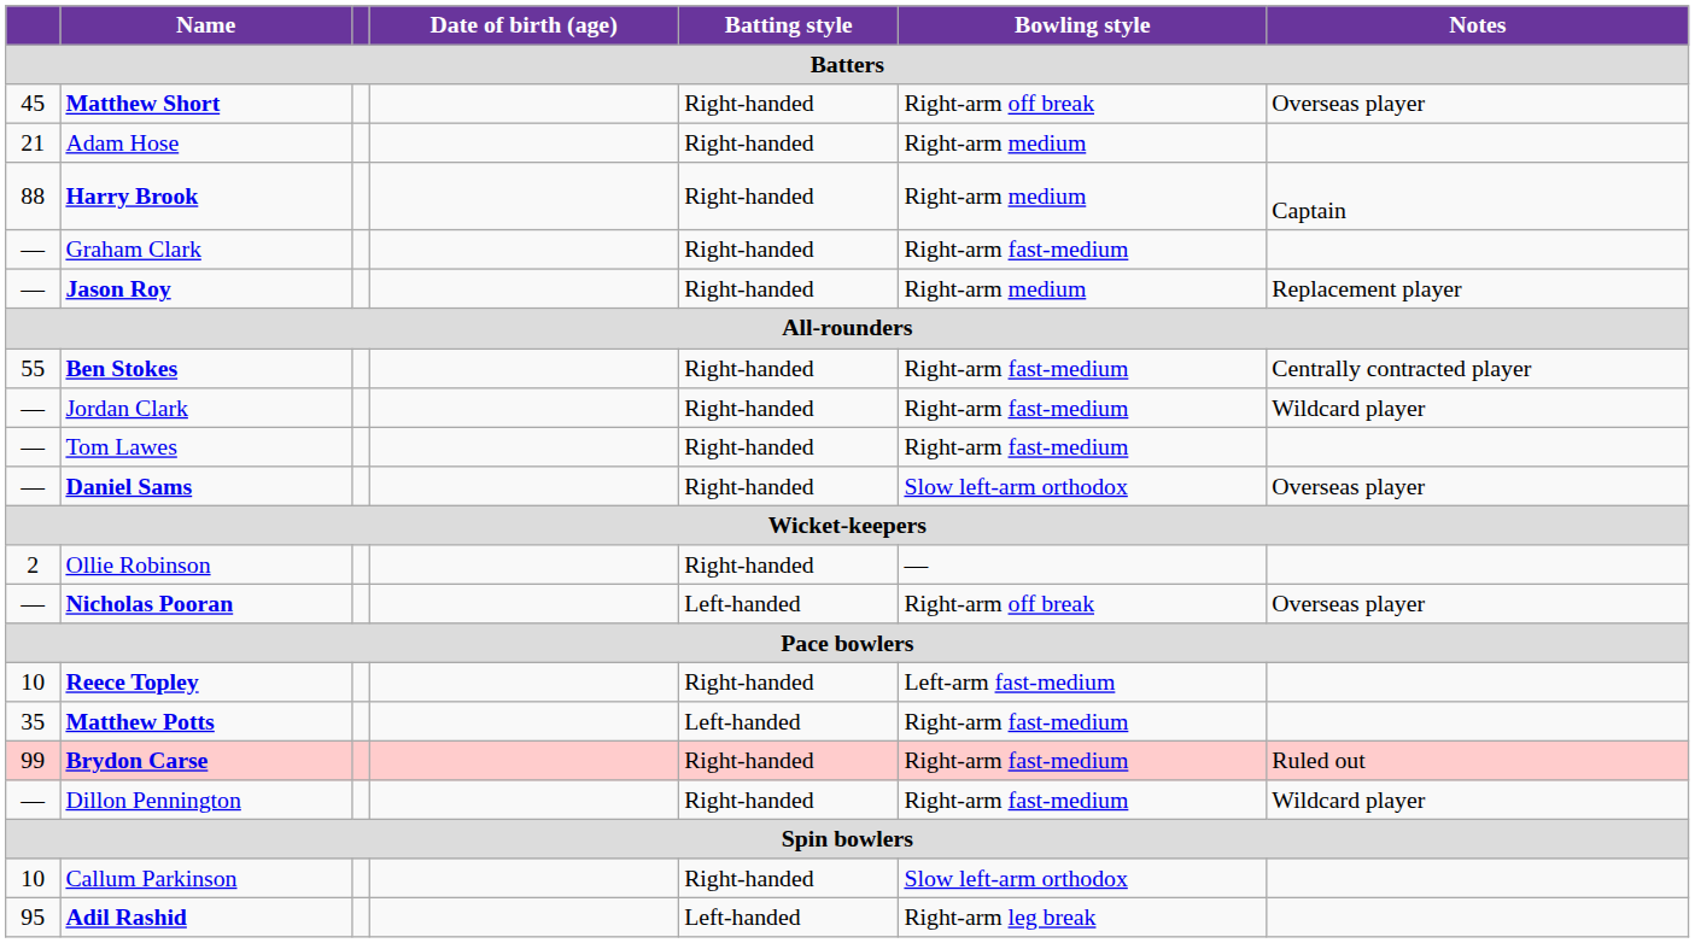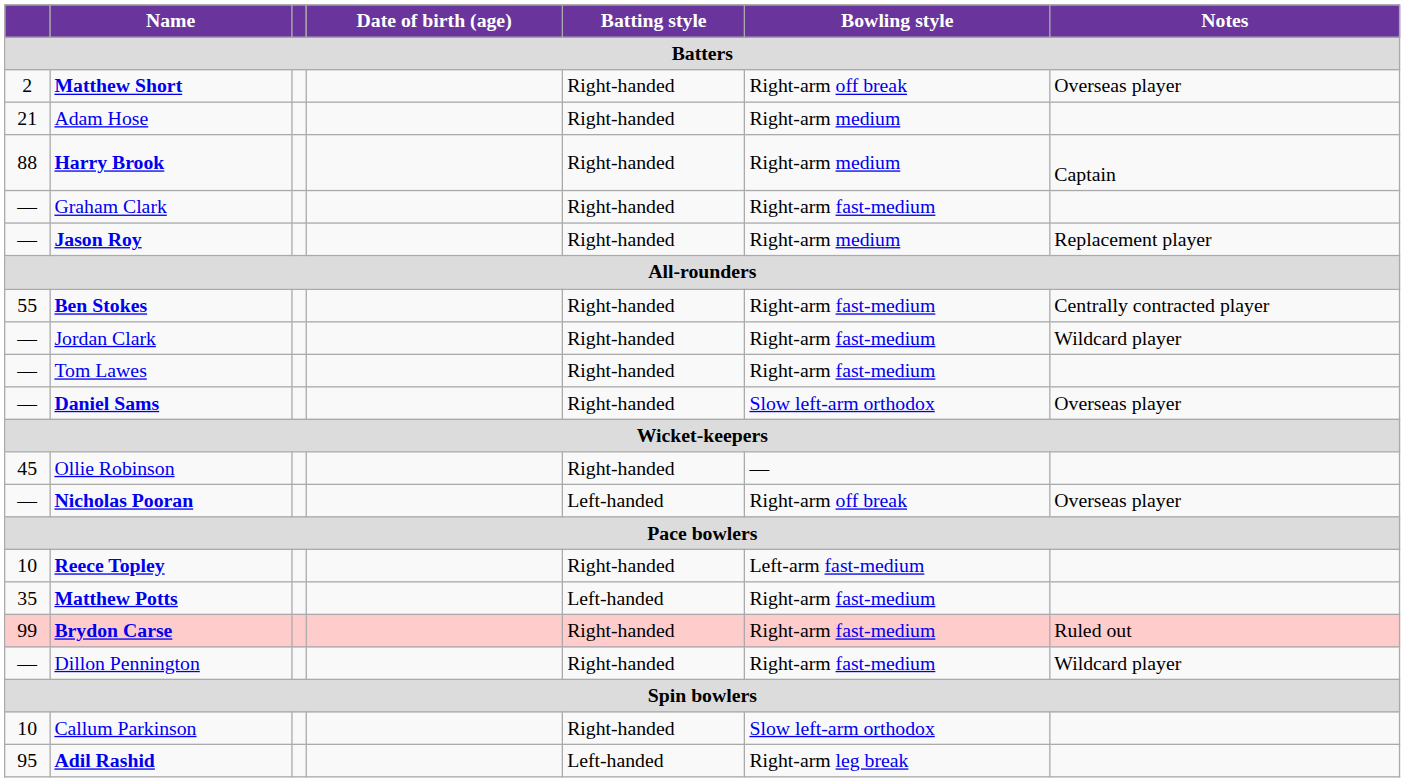Matthew Short | column 1: 45 -> 2
Ollie Robinson | column 1: 2 -> 45
